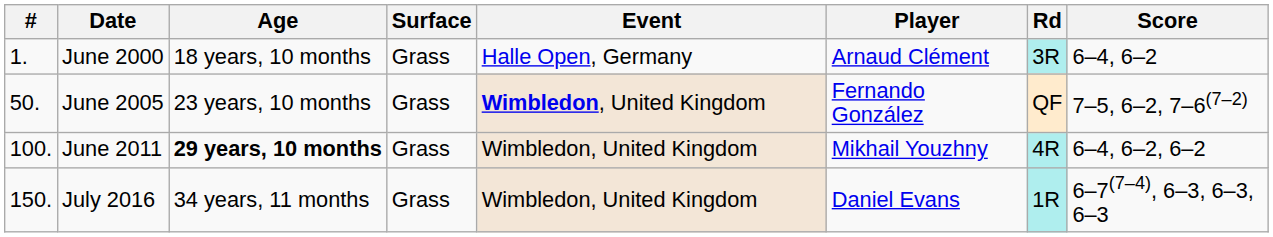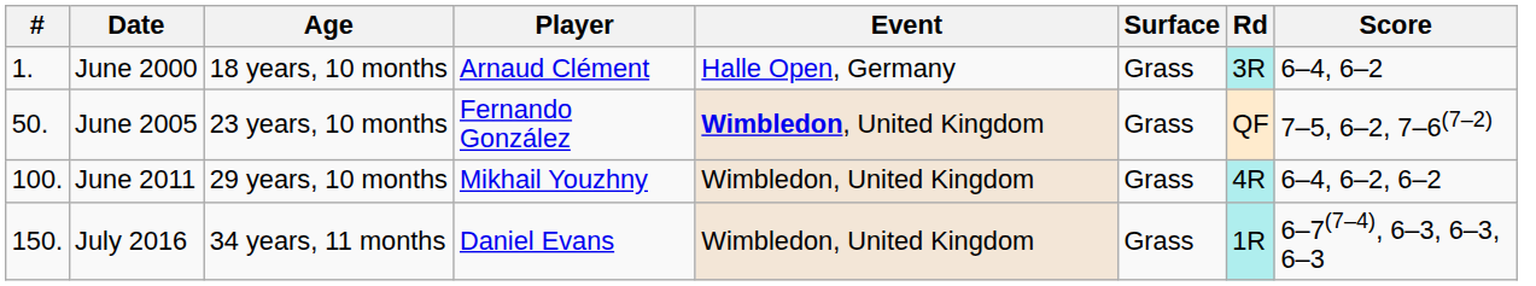columns swapped: Player <-> Surface
June 2011 | Age: bold -> normal
